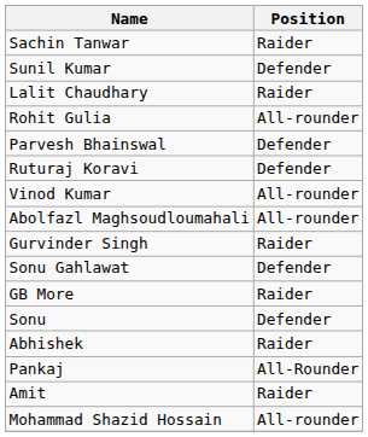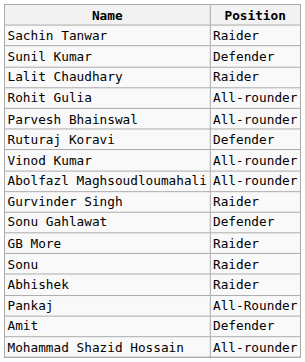Parvesh Bhainswal | Position: Defender -> All-rounder
Sonu | Position: Defender -> Raider
Amit | Position: Raider -> Defender
